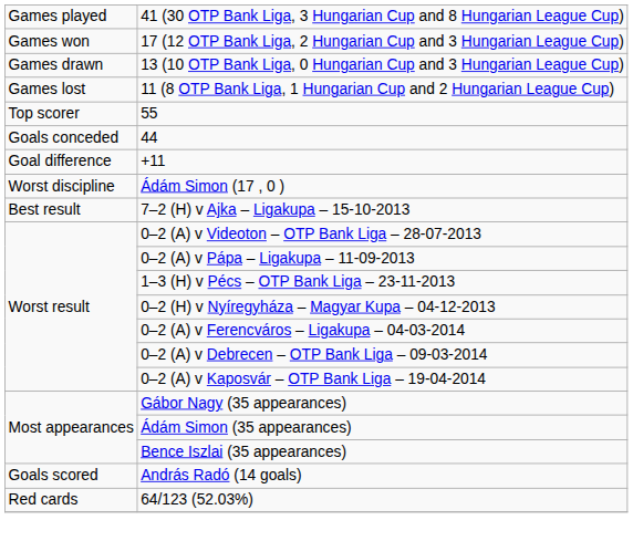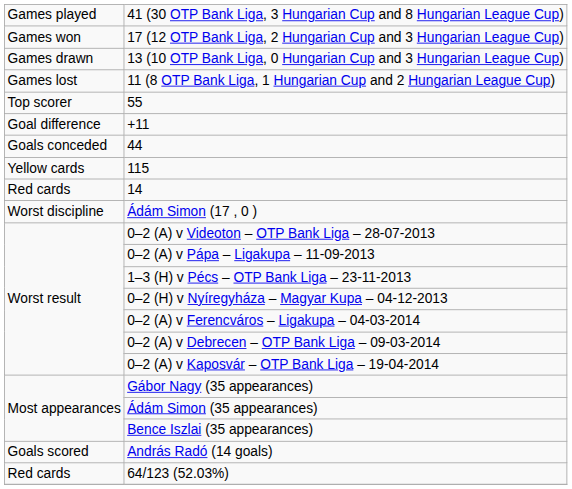rows swapped: 44 <-> +11
+ row: Yellow cards | 115
+ row: Red cards | 14
- row: Best result | 7–2 (H) v Ajka – Ligakupa – 15-10-2013
